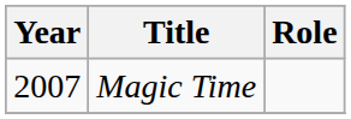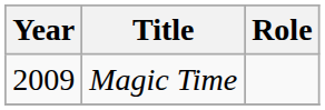Magic Time | Year: 2007 -> 2009
